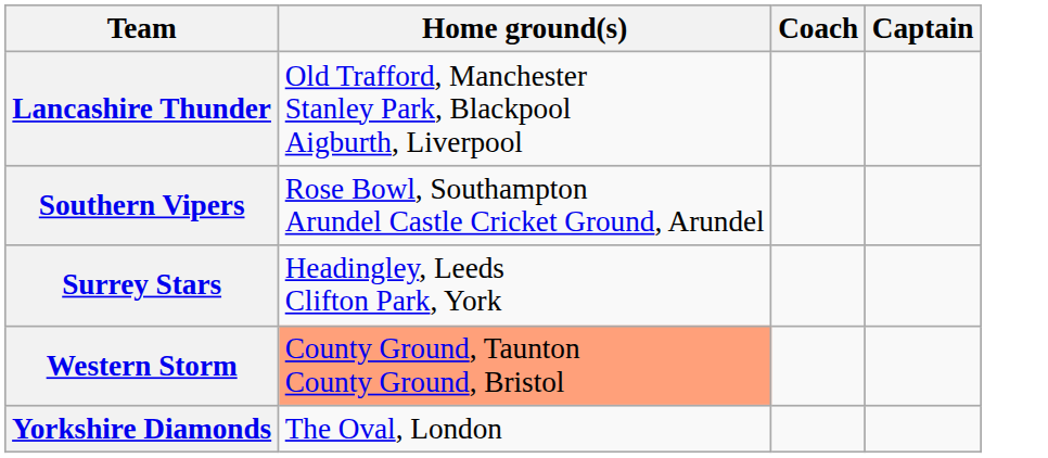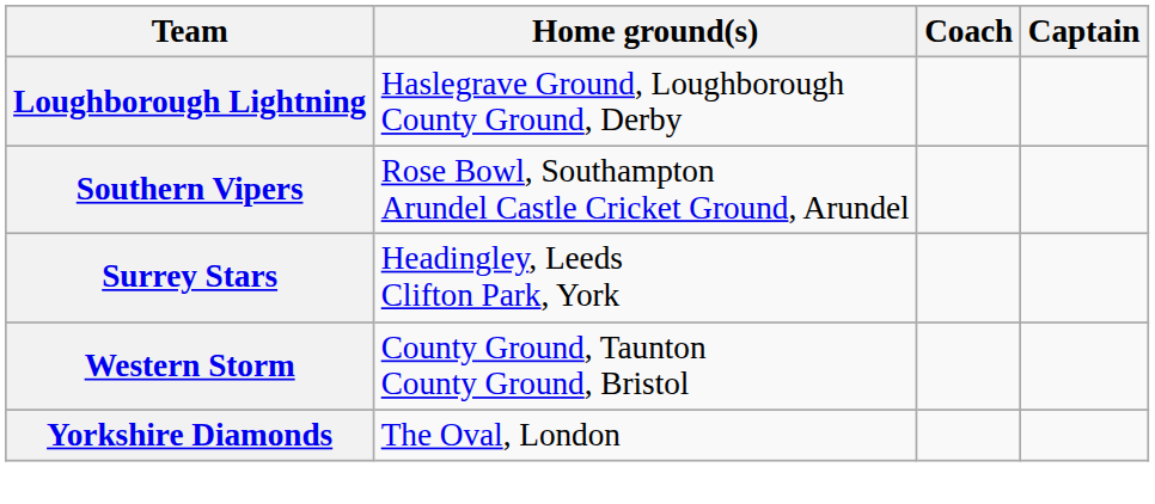- row: Lancashire Thunder | Old Trafford, Manchester Stanley Park, Blackpool Aigburth, Liverpool
+ row: Loughborough Lightning | Haslegrave Ground, Loughborough County Ground, Derby
Western Storm | Home ground(s): lightsalmon background -> no background
